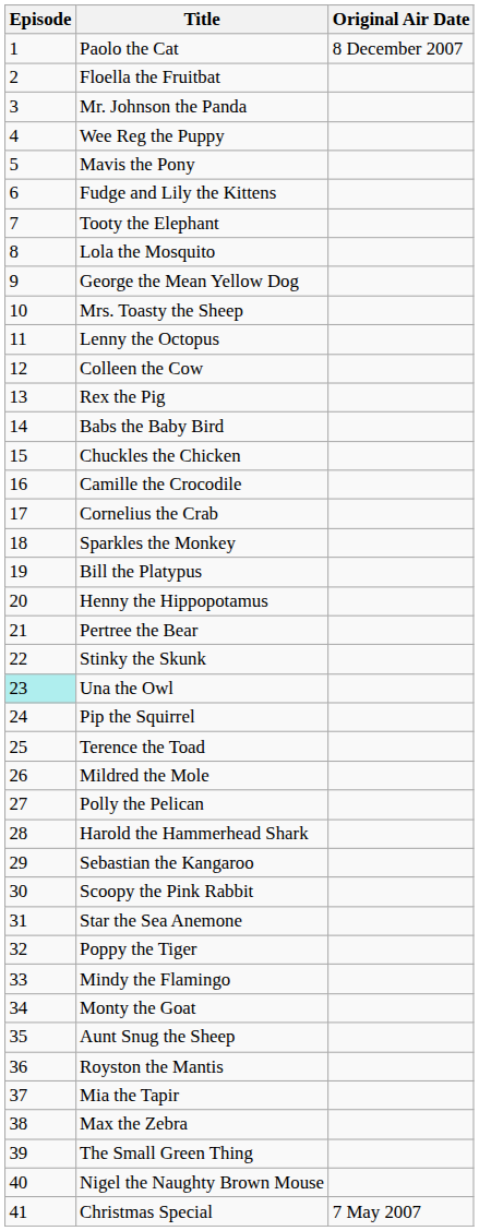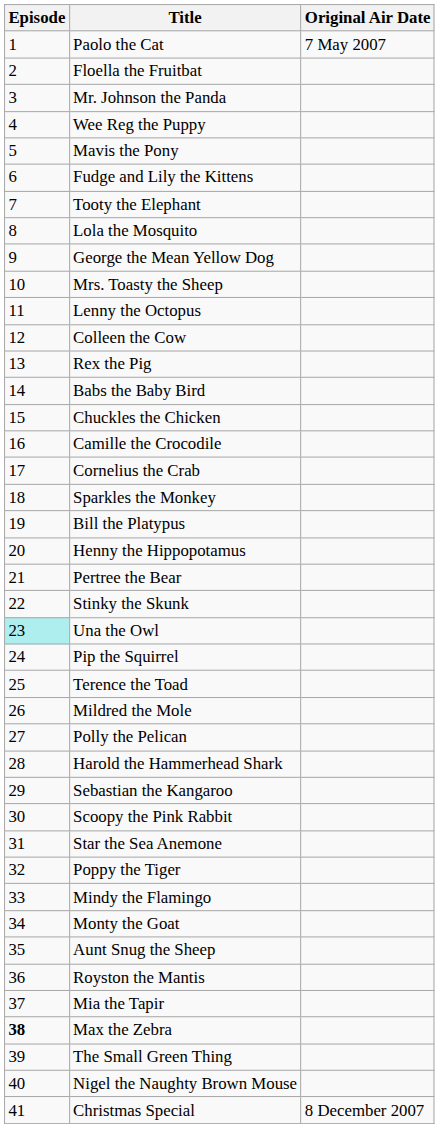Paolo the Cat | Original Air Date: 8 December 2007 -> 7 May 2007
Max the Zebra | Episode: normal -> bold
Christmas Special | Original Air Date: 7 May 2007 -> 8 December 2007
